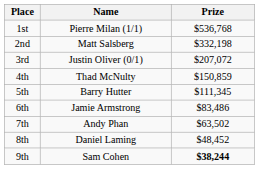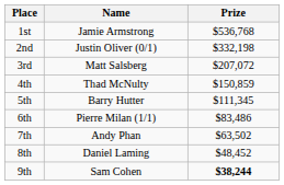1st | Name: Pierre Milan (1/1) -> Jamie Armstrong
2nd | Name: Matt Salsberg -> Justin Oliver (0/1)
3rd | Name: Justin Oliver (0/1) -> Matt Salsberg
6th | Name: Jamie Armstrong -> Pierre Milan (1/1)
